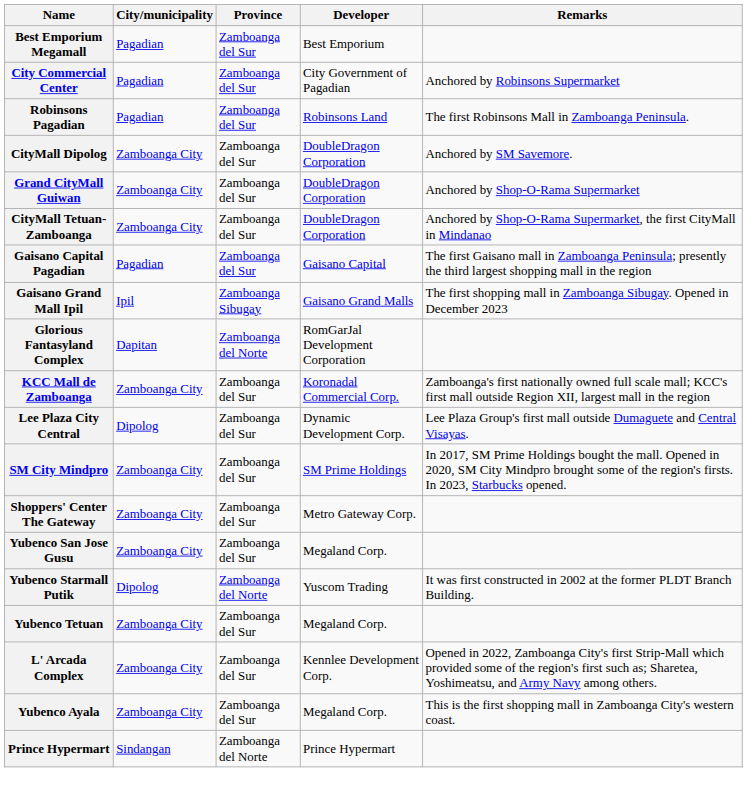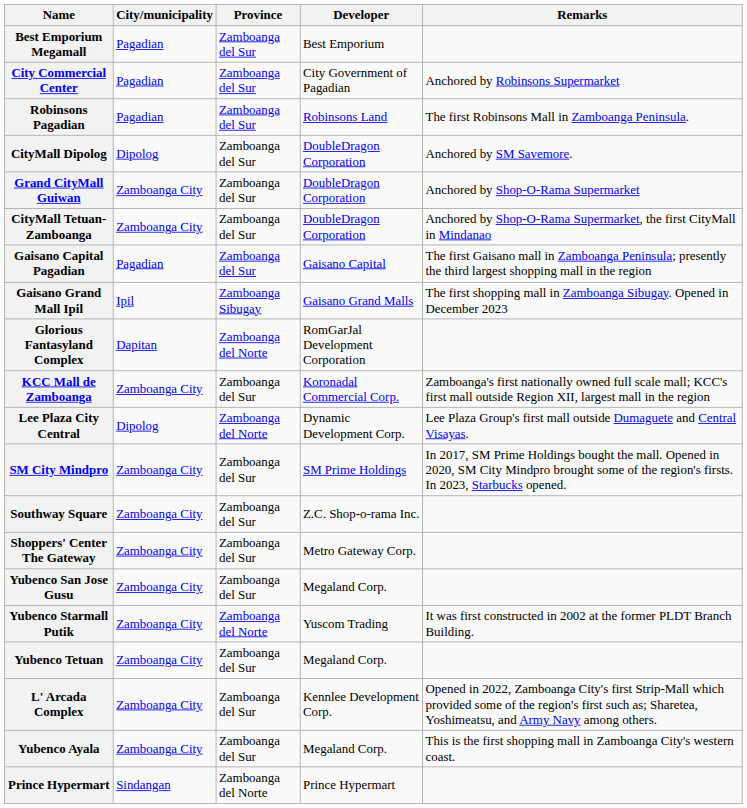CityMall Dipolog | City/municipality: Zamboanga City -> Dipolog
Lee Plaza City Central | Province: Zamboanga del Sur -> Zamboanga del Norte
+ row: Southway Square | Zamboanga City | Zamboanga del Sur | Z.C. Shop-o-rama Inc.
Yubenco Starmall Putik | City/municipality: Dipolog -> Zamboanga City
